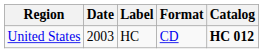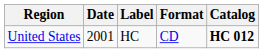United States | Date: 2003 -> 2001
